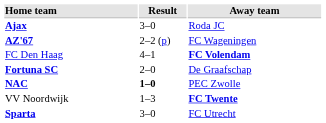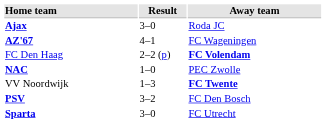AZ'67 | Result: 2–2 (p) -> 4–1
FC Den Haag | Result: 4–1 -> 2–2 (p)
- row: Fortuna SC | 2–0 | De Graafschap
NAC | Result: bold -> normal
+ row: PSV | 3–2 | FC Den Bosch
